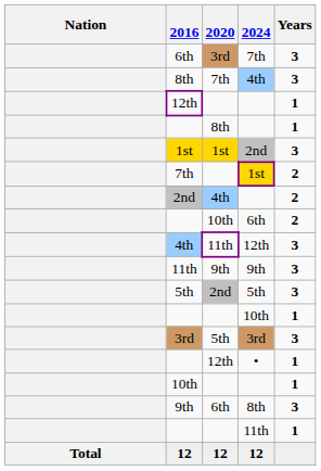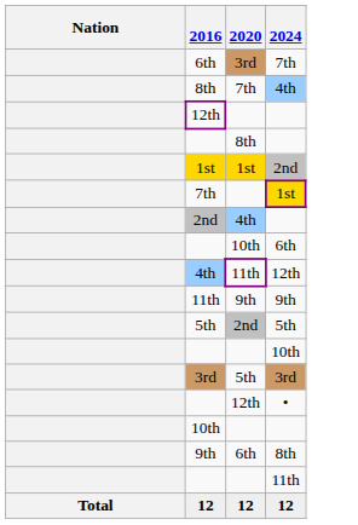- column: Years | 3 | 3 | 1 | 1 | 3 | 2 | 2 | 2 | 3 | 3 | 3 | 1 | 3 | 1 | 1 | 3 | 1
